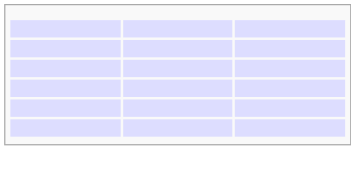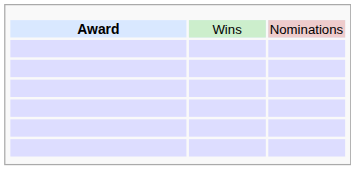+ row: Award | Wins | Nominations
